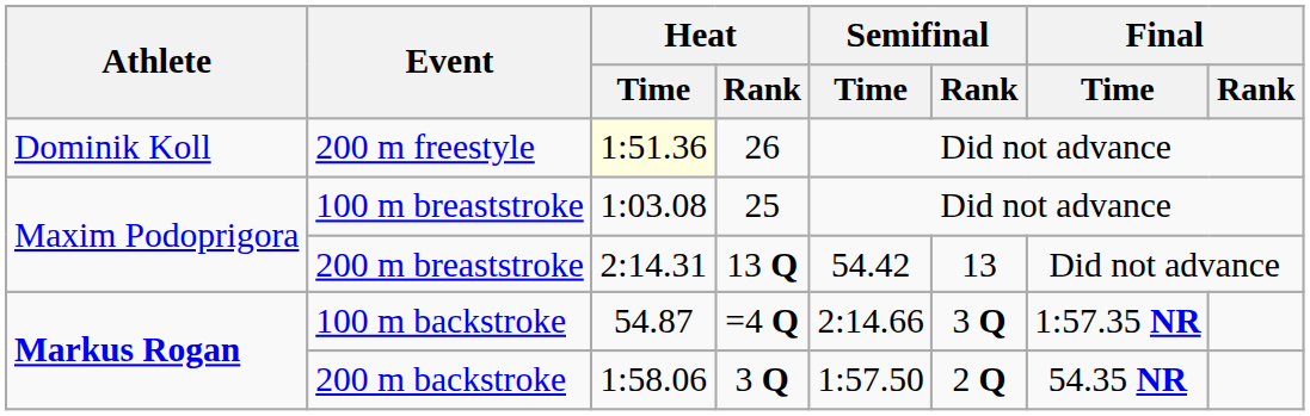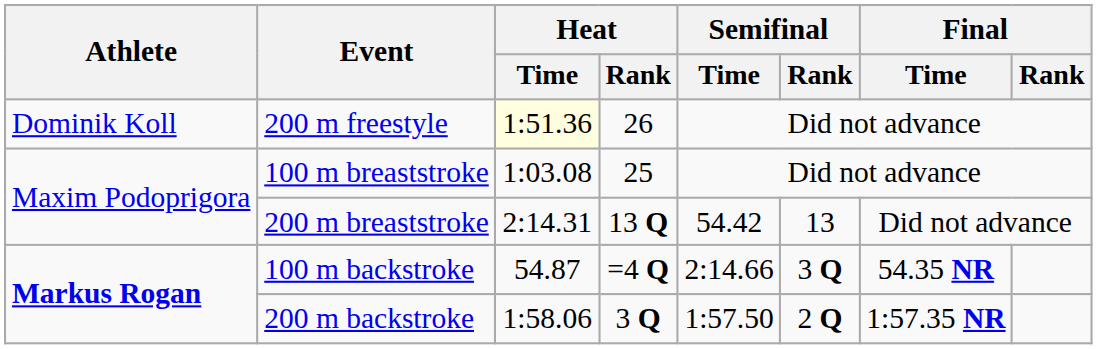100 m backstroke | Final / Time: 1:57.35 NR -> 54.35 NR
200 m backstroke | Final / Time: 54.35 NR -> 1:57.35 NR
